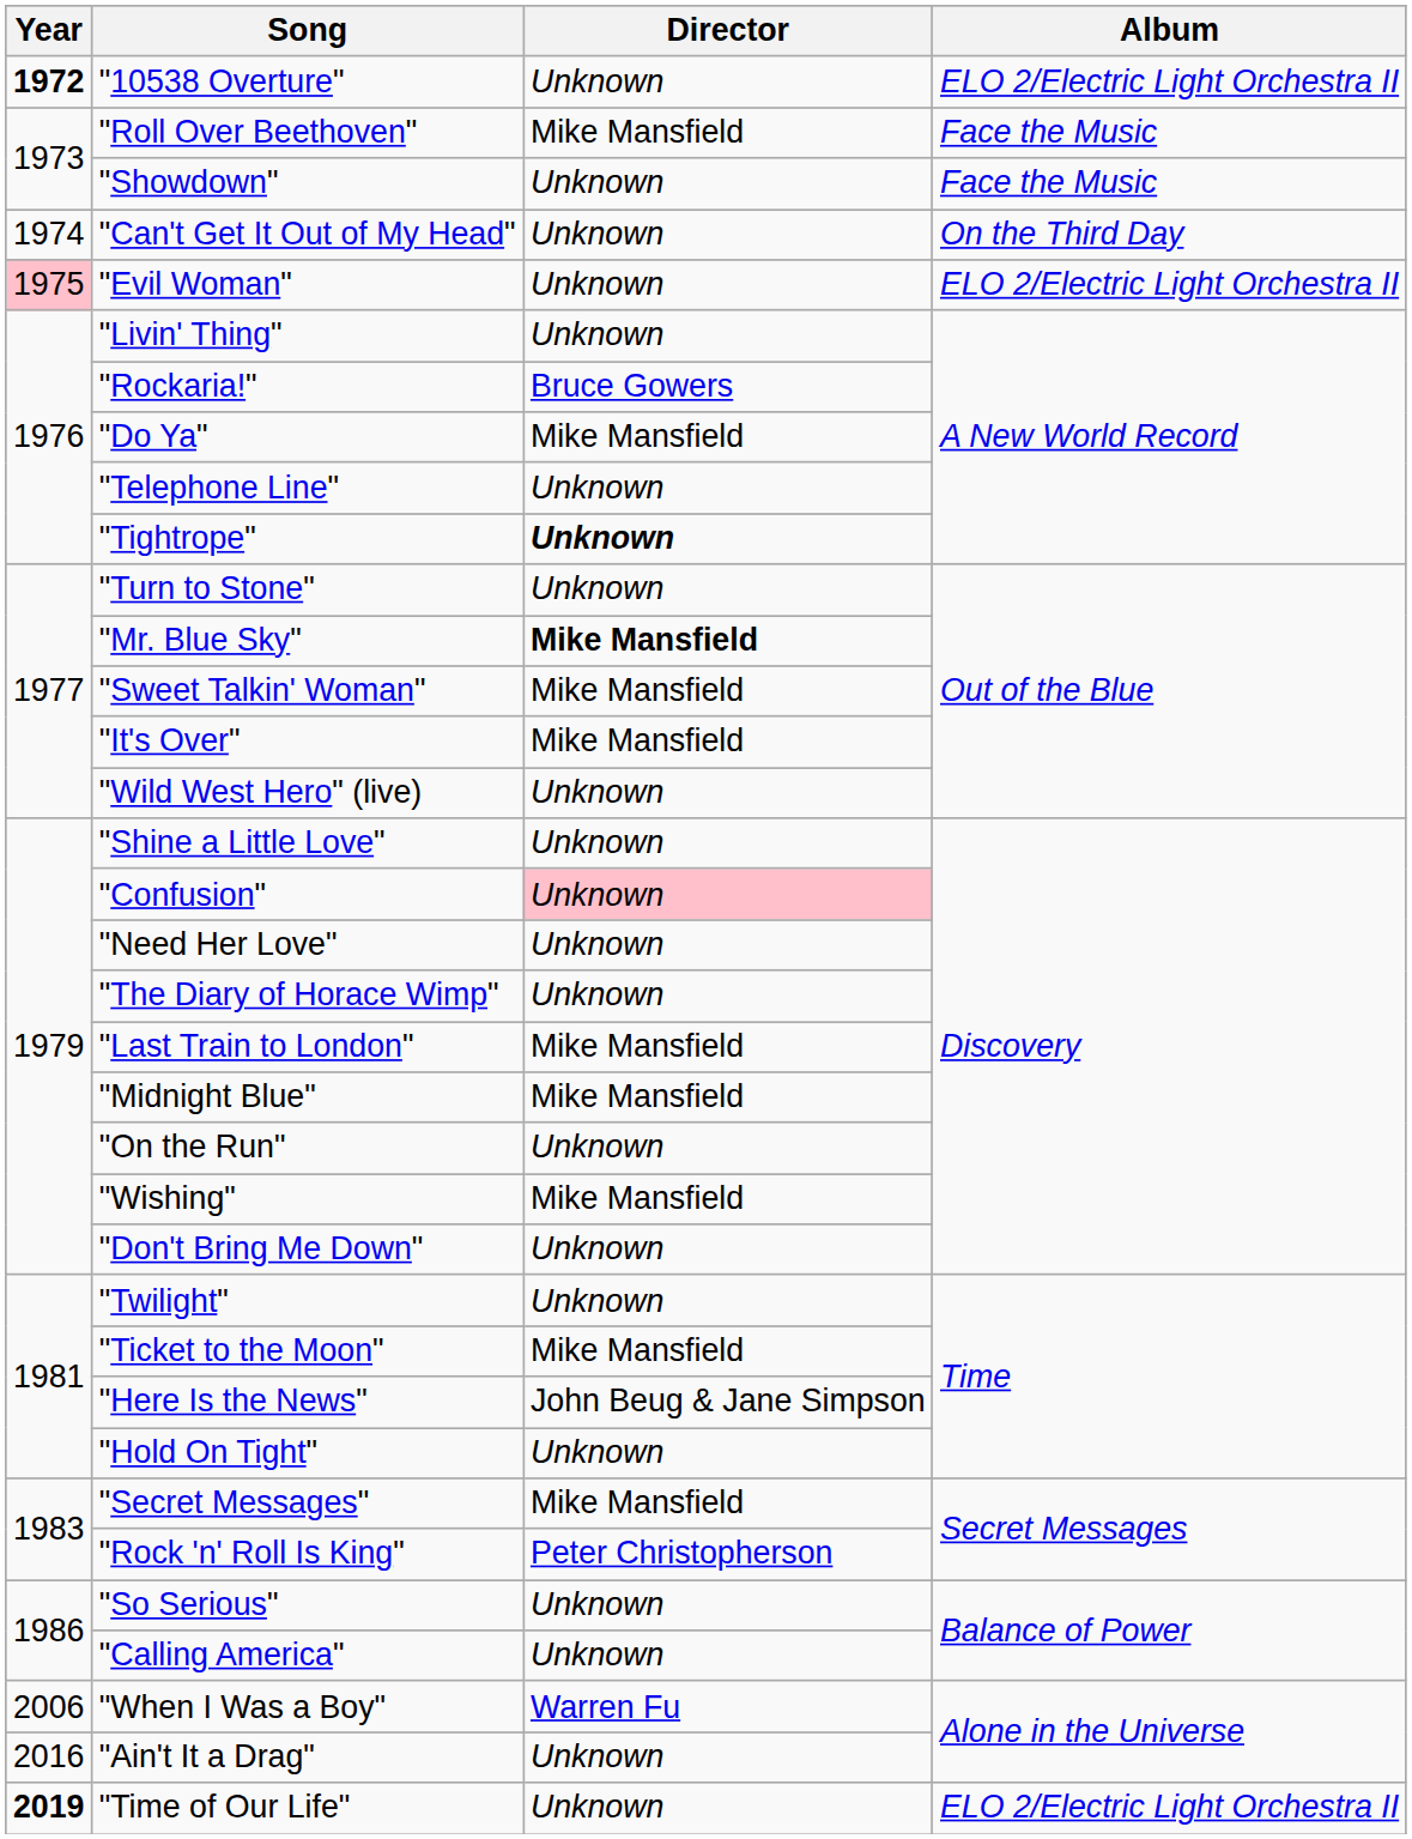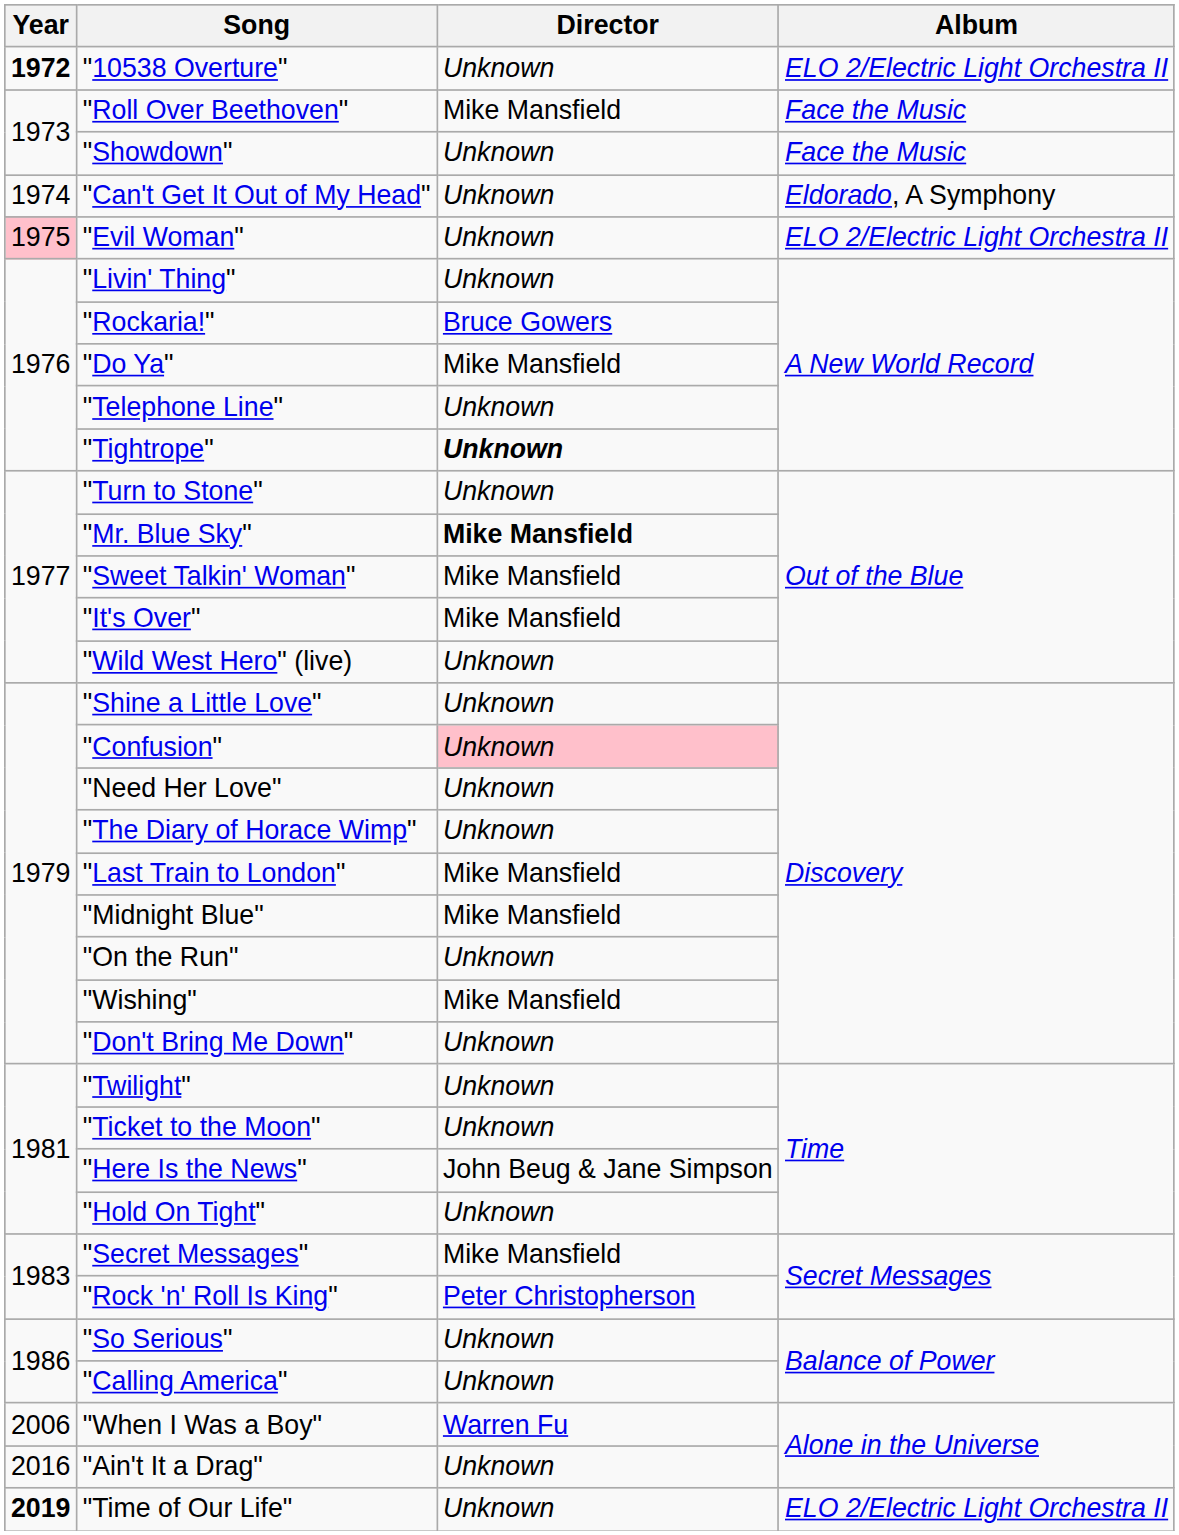"Can't Get It Out of My Head" | Album: On the Third Day -> Eldorado, A Symphony
"Ticket to the Moon" | Director: Mike Mansfield -> Unknown
